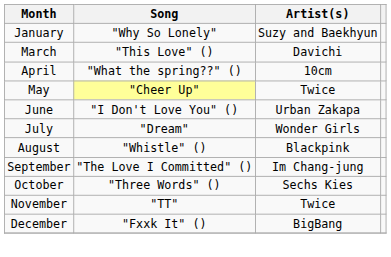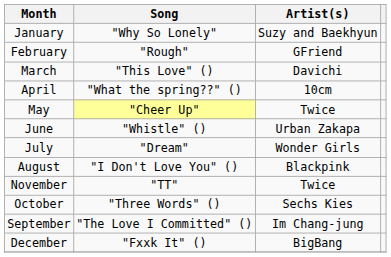+ row: February | "Rough" | GFriend
June | Song: "I Don't Love You" () -> "Whistle" ()
August | Song: "Whistle" () -> "I Don't Love You" ()
rows swapped: September <-> November
